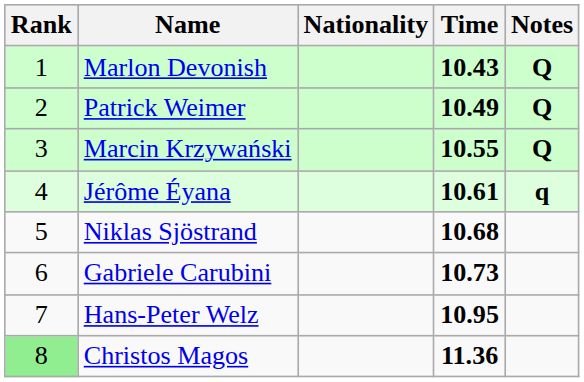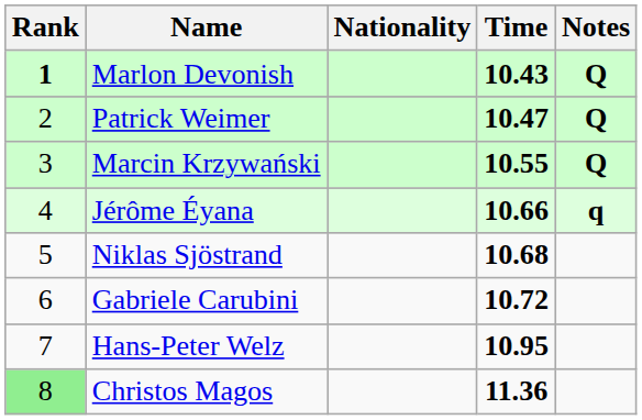Marlon Devonish | Rank: normal -> bold
Patrick Weimer | Time: 10.49 -> 10.47
Jérôme Éyana | Time: 10.61 -> 10.66
Gabriele Carubini | Time: 10.73 -> 10.72
